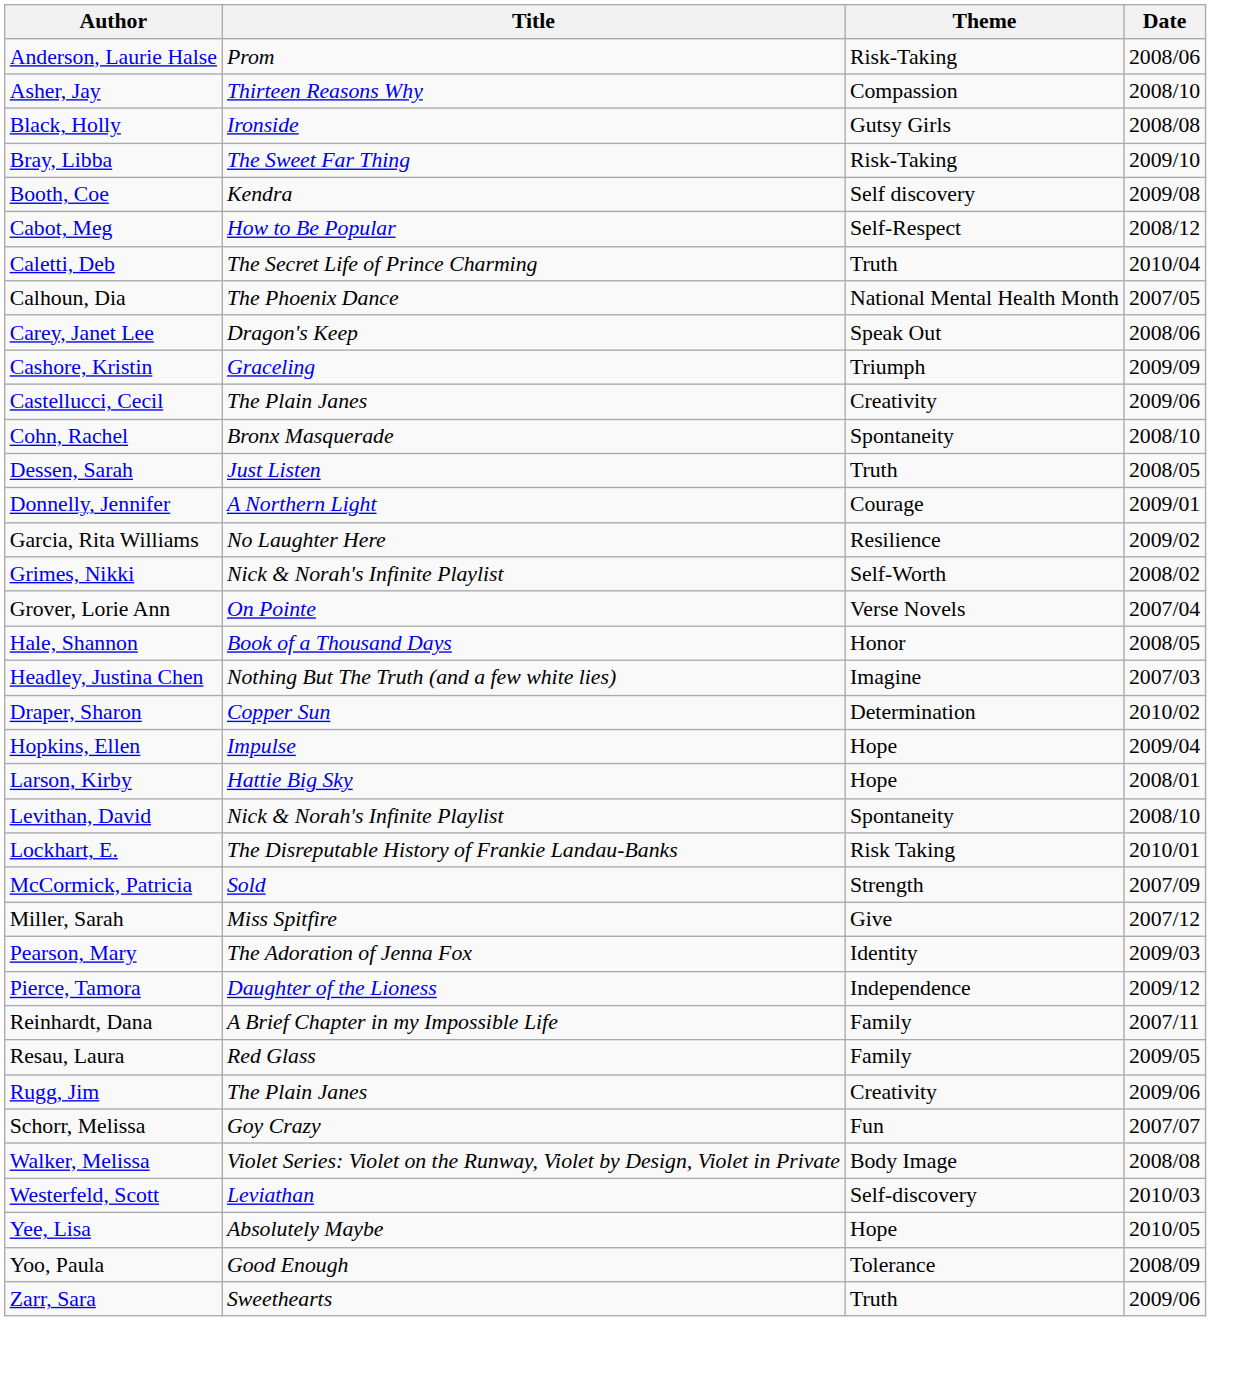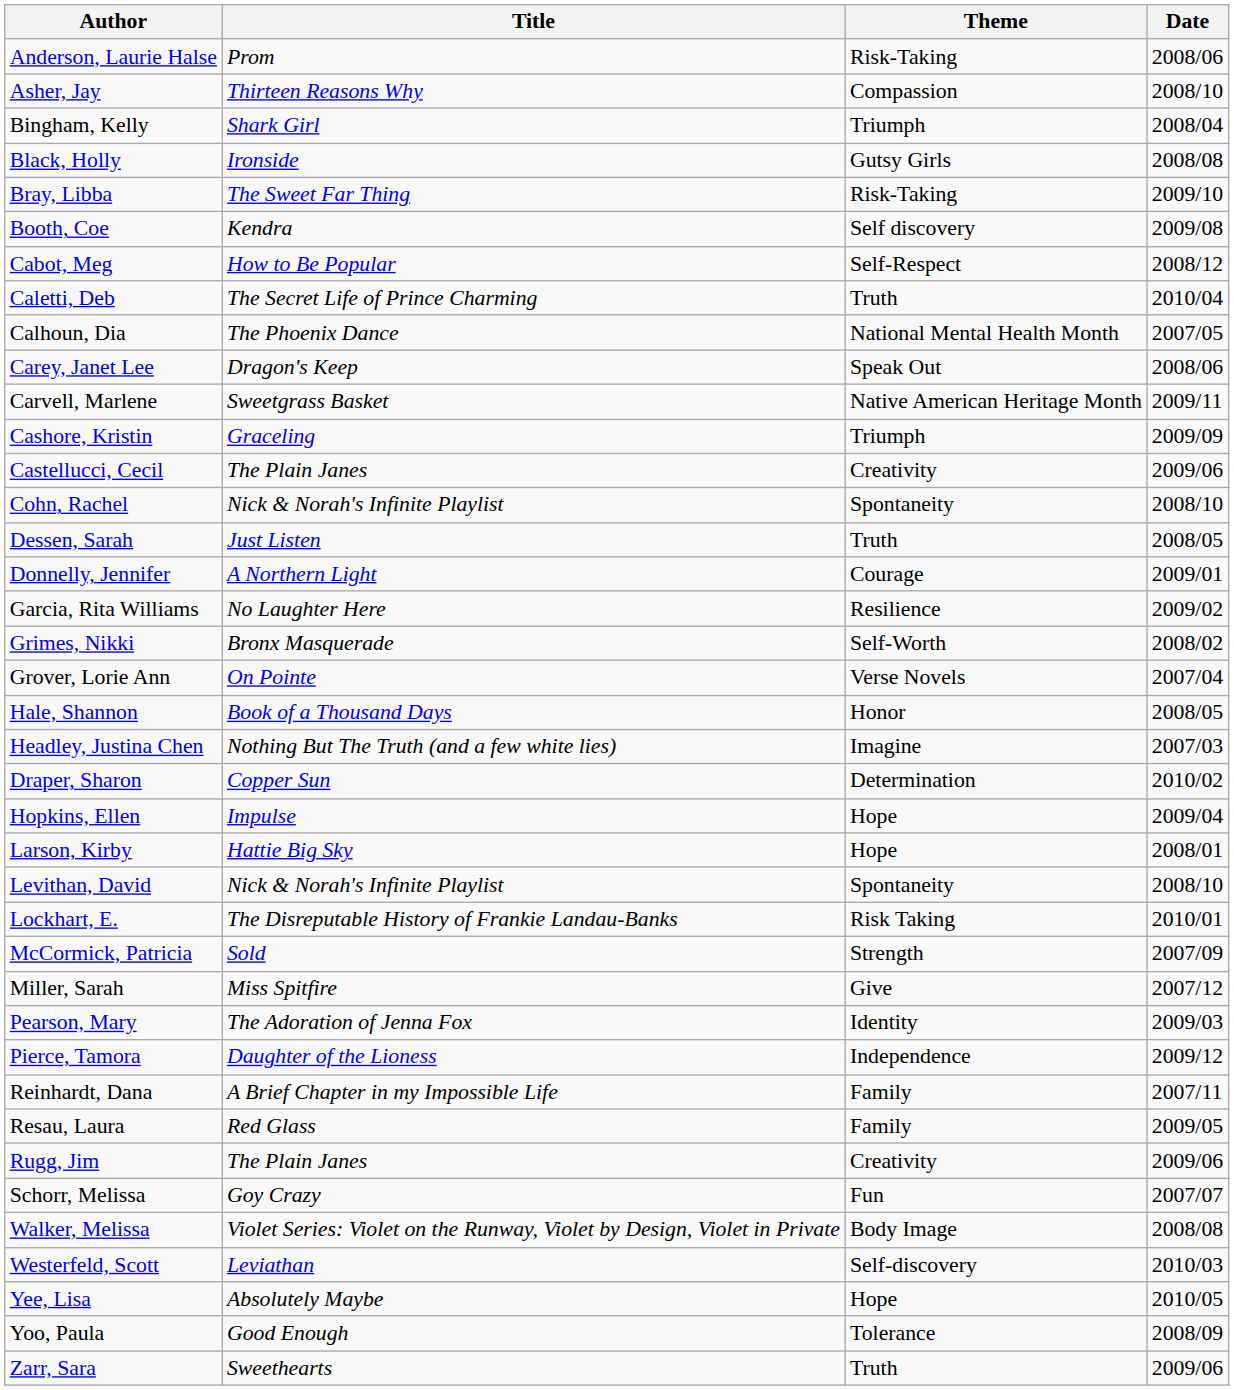+ row: Bingham, Kelly | Shark Girl | Triumph | 2008/04
+ row: Carvell, Marlene | Sweetgrass Basket | Native American Heritage Month | 2009/11
Cohn, Rachel | Title: Bronx Masquerade -> Nick & Norah's Infinite Playlist
Grimes, Nikki | Title: Nick & Norah's Infinite Playlist -> Bronx Masquerade
